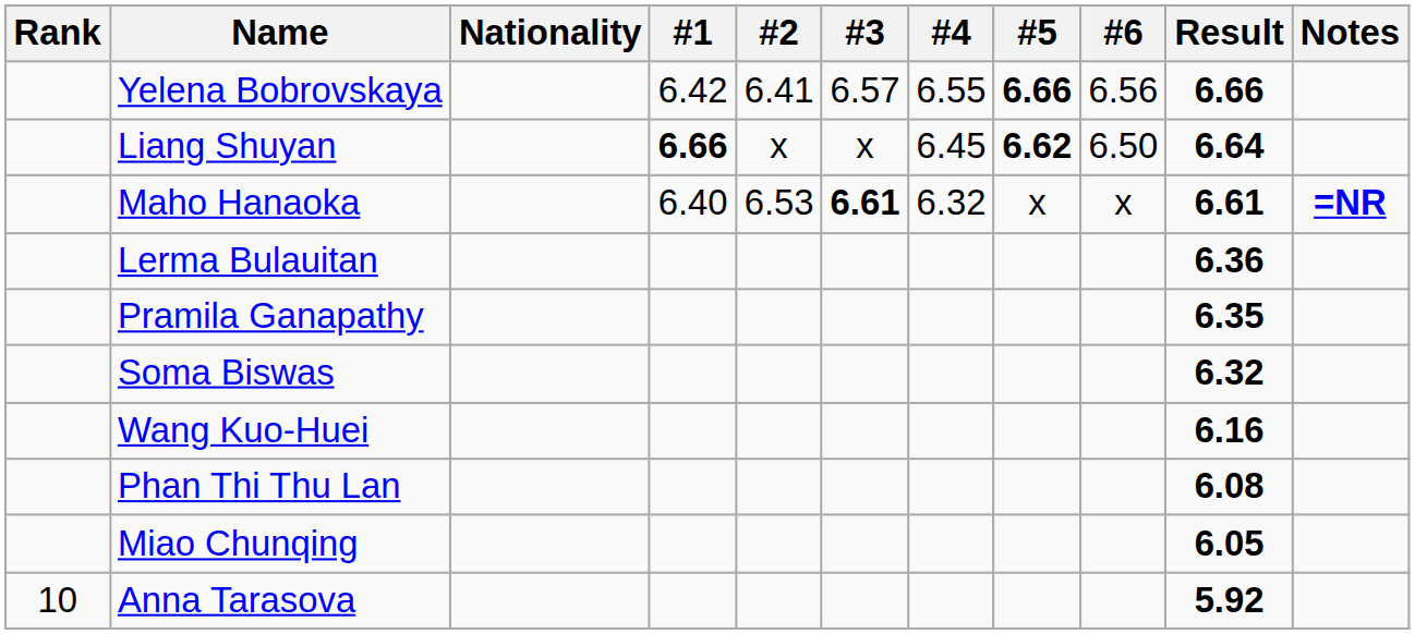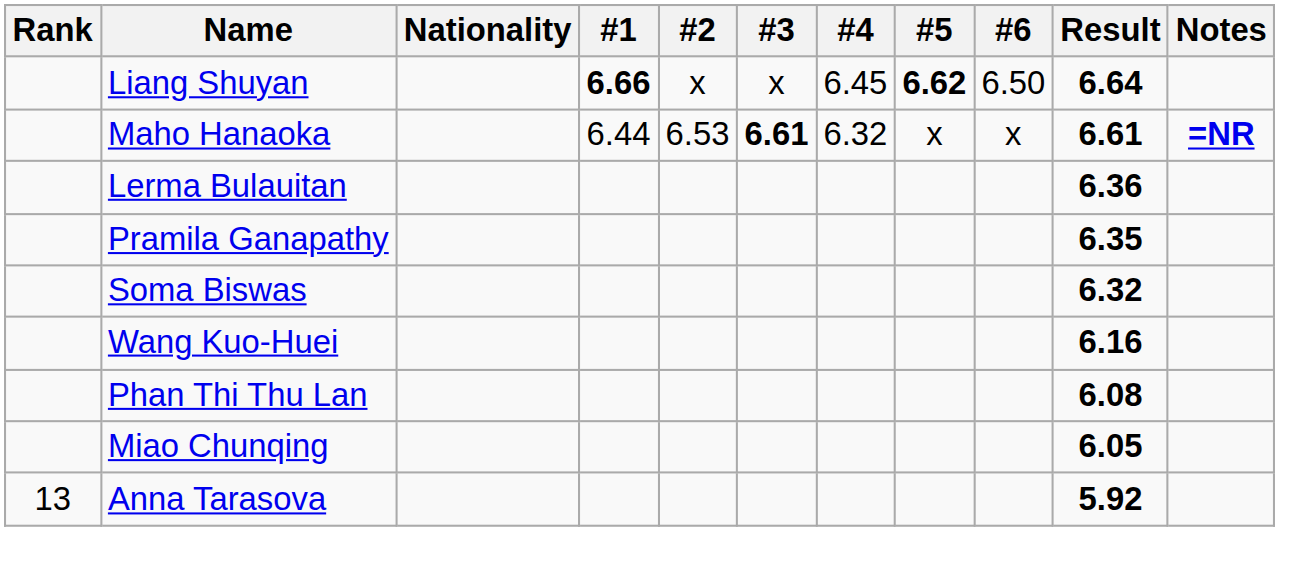- row: Yelena Bobrovskaya | 6.42 | 6.41 | 6.57 | 6.55 | 6.66 | 6.56 | 6.66
Maho Hanaoka | #1: 6.40 -> 6.44
Anna Tarasova | Rank: 10 -> 13
